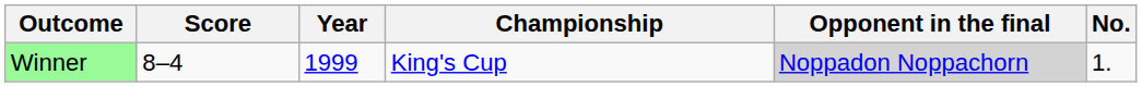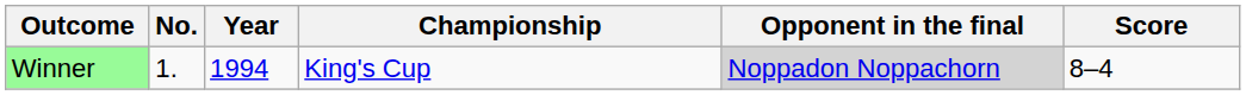columns swapped: No. <-> Score
Winner | Year: 1999 -> 1994
